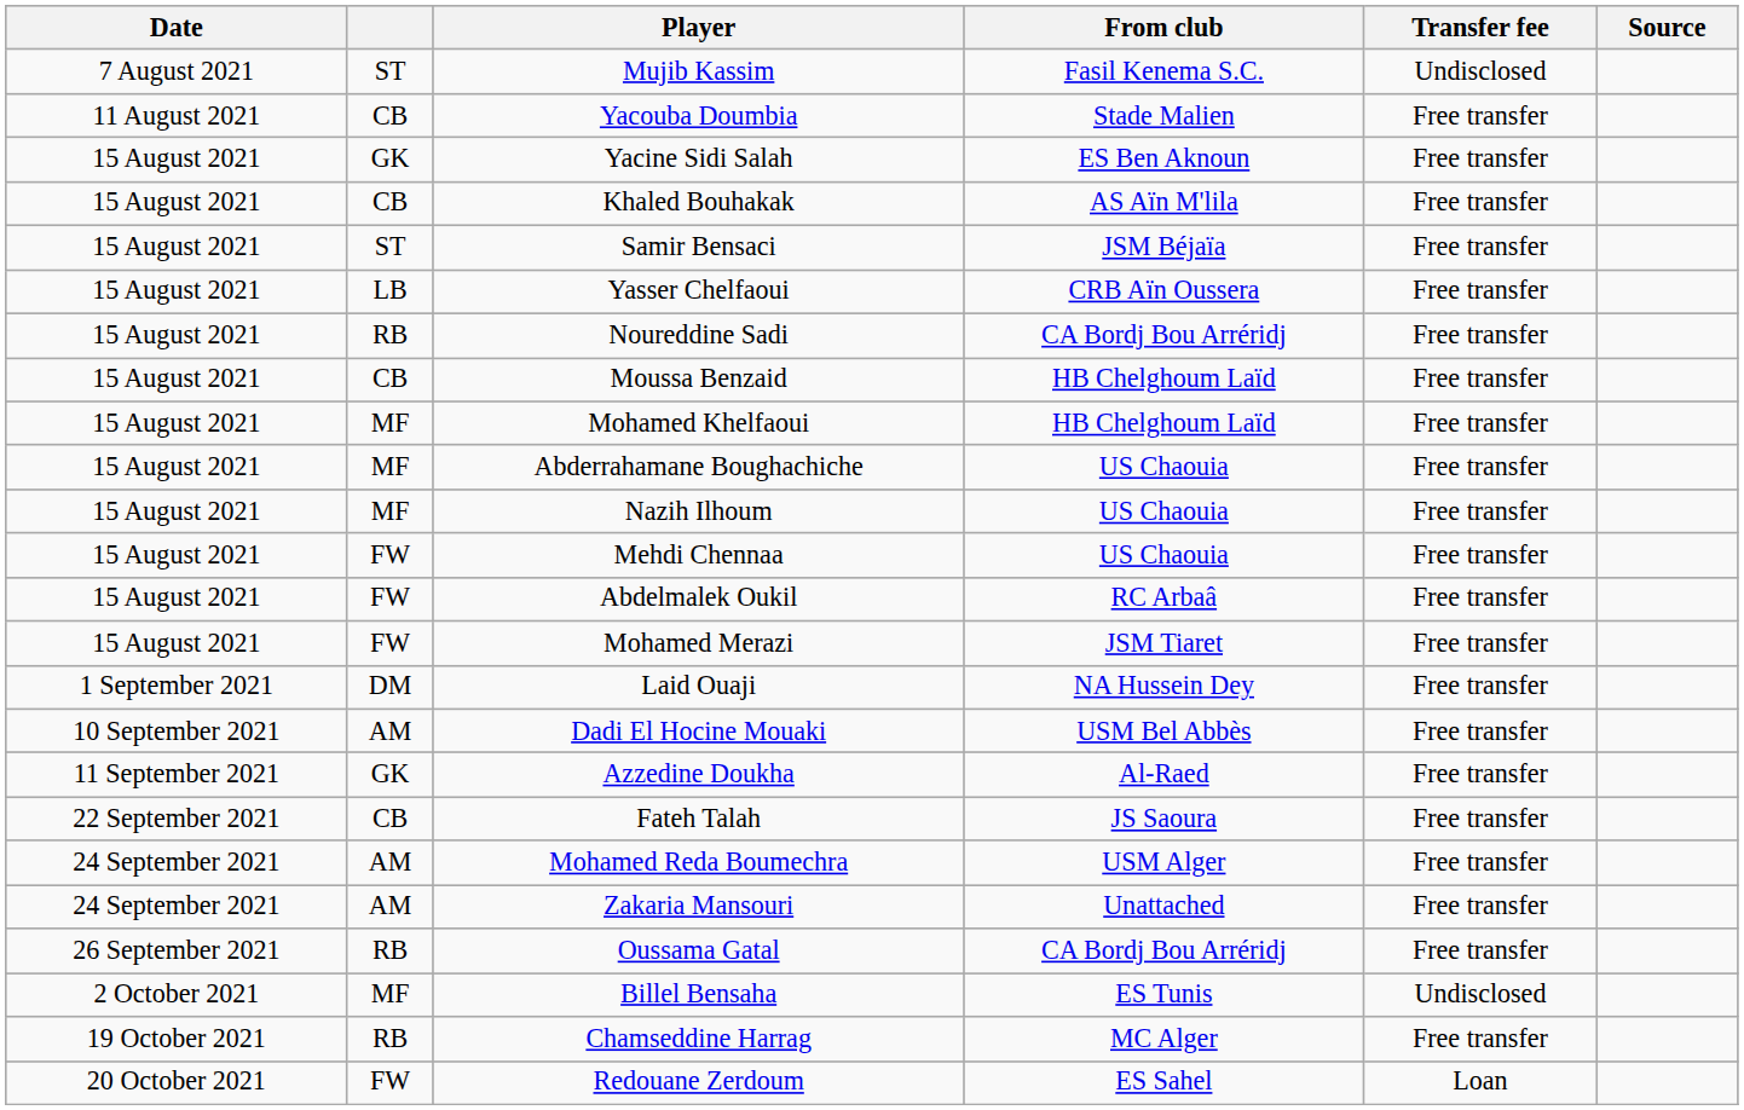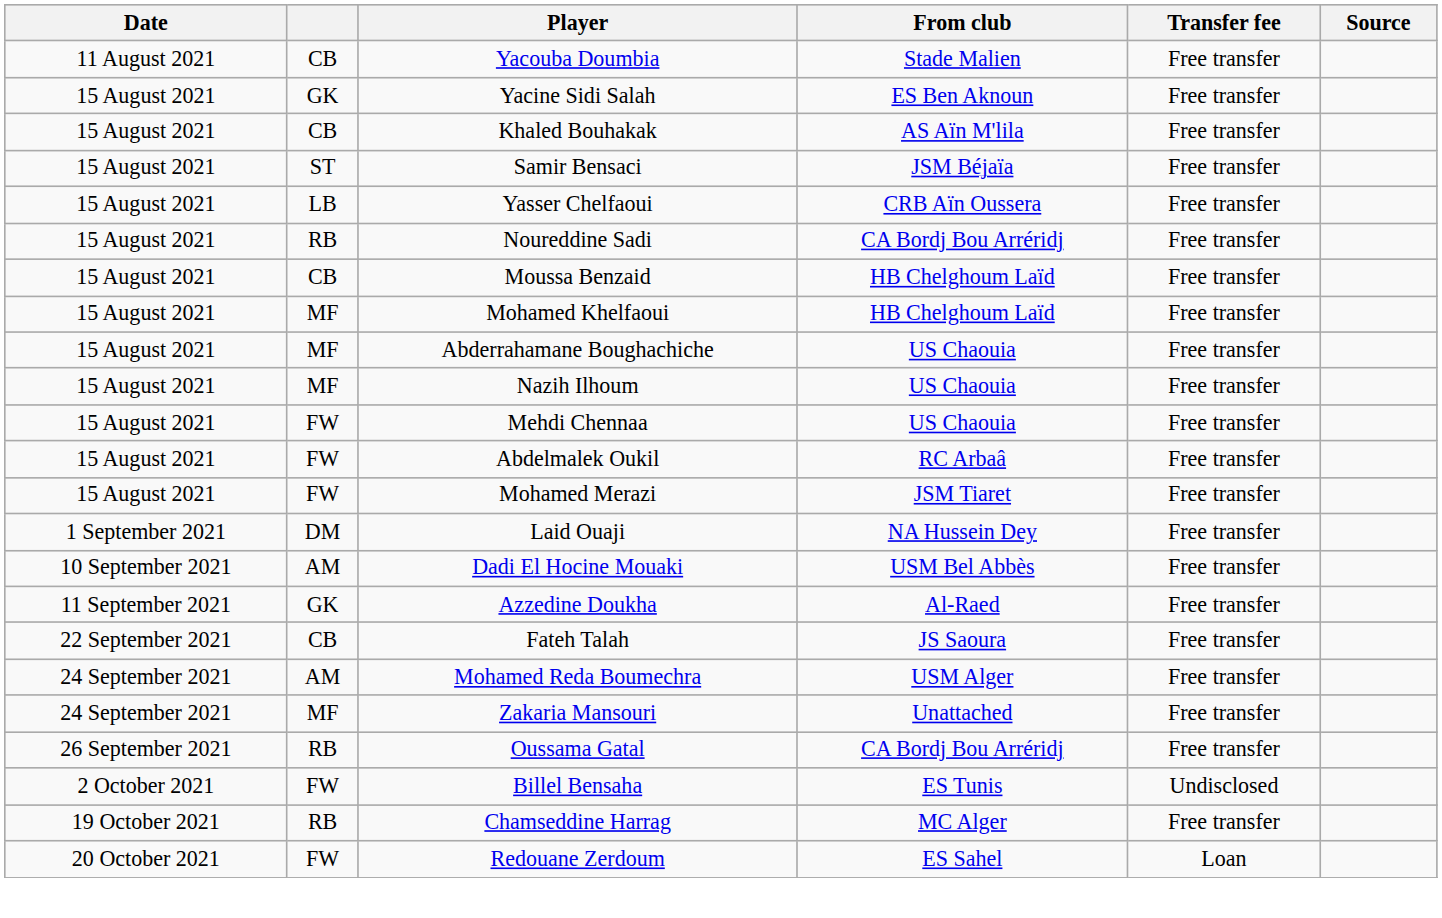- row: 7 August 2021 | ST | Mujib Kassim | Fasil Kenema S.C. | Undisclosed
Zakaria Mansouri | column 2: AM -> MF
Billel Bensaha | column 2: MF -> FW
